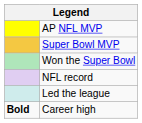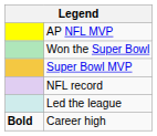rows swapped: Super Bowl MVP <-> Won the Super Bowl
